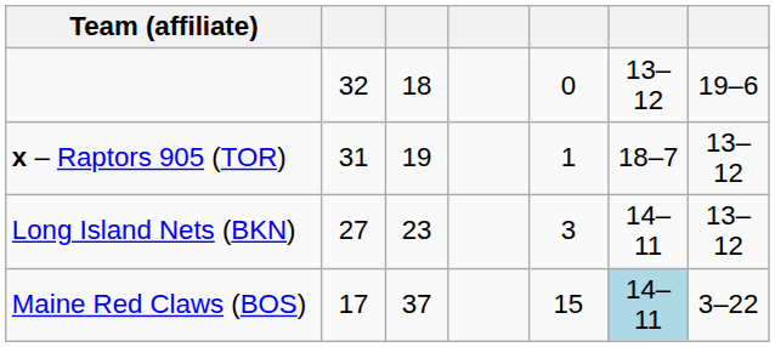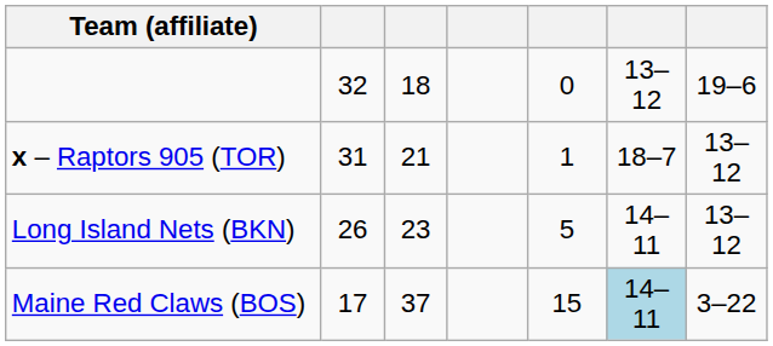x – Raptors 905 (TOR) | column 3: 19 -> 21
Long Island Nets (BKN) | column 2: 27 -> 26
Long Island Nets (BKN) | column 5: 3 -> 5
